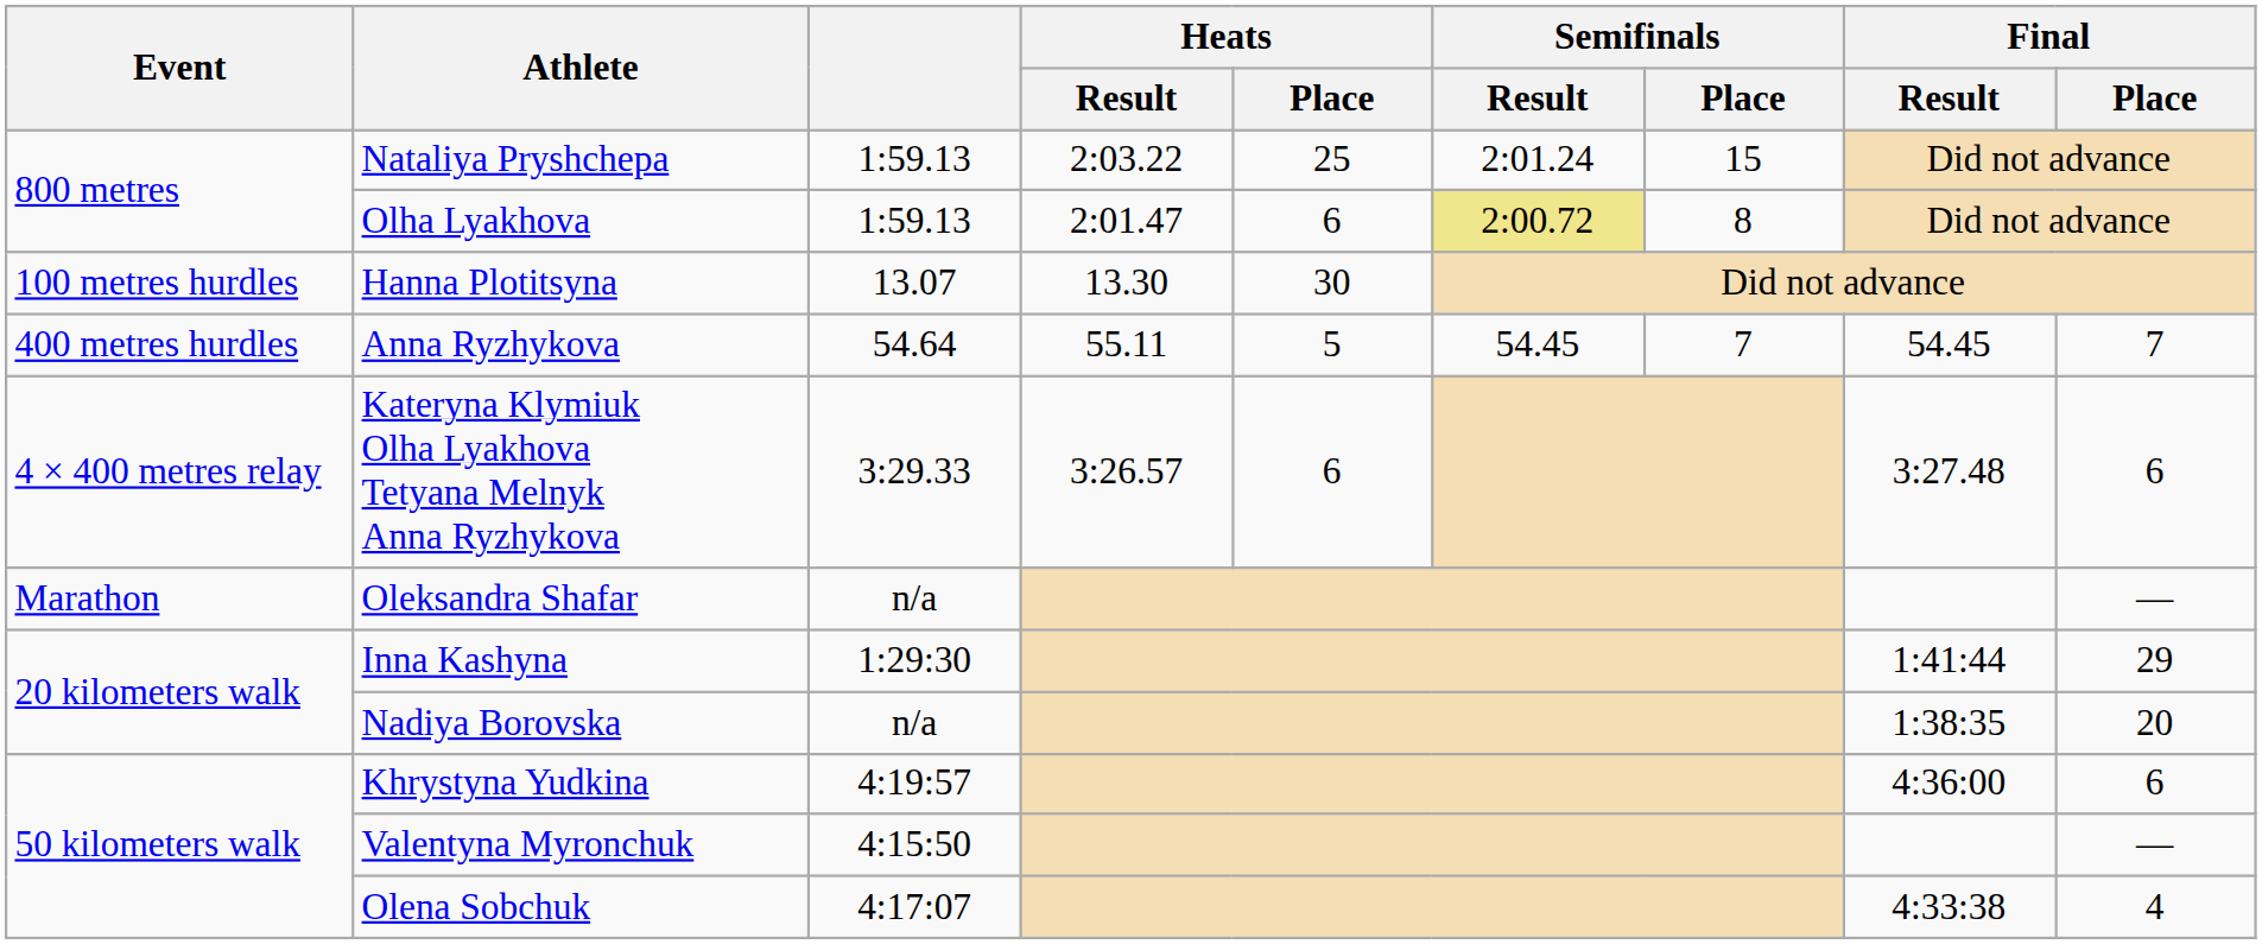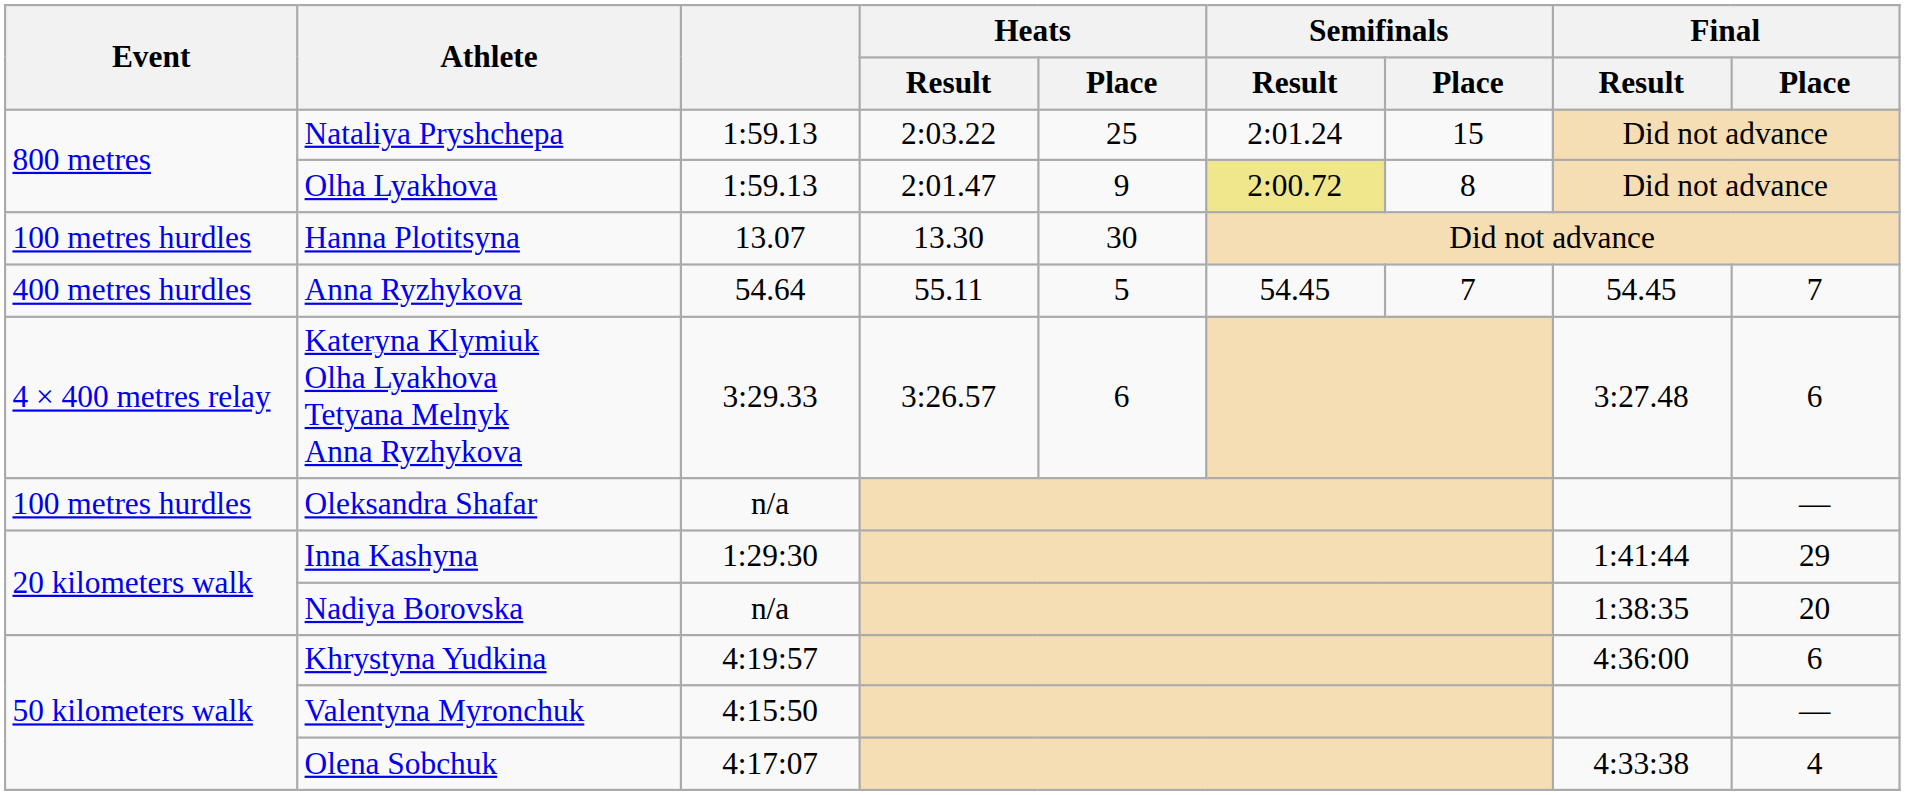Olha Lyakhova | Heats / Place: 6 -> 9
Oleksandra Shafar | Event: Marathon -> 100 metres hurdles
